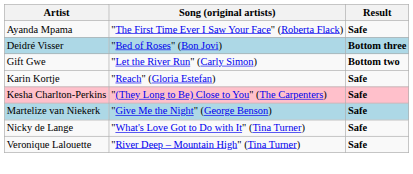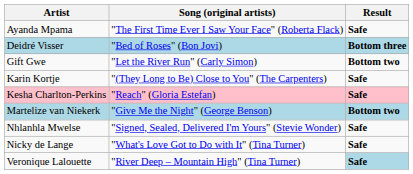Karin Kortje | Song (original artists): "Reach" (Gloria Estefan) -> "(They Long to Be) Close to You" (The Carpenters)
Kesha Charlton-Perkins | Song (original artists): "(They Long to Be) Close to You" (The Carpenters) -> "Reach" (Gloria Estefan)
Martelize van Niekerk | Result: Safe -> Bottom two
+ row: Nhlanhla Mwelse | "Signed, Sealed, Delivered I'm Yours" (Stevie Wonder) | Safe
Veronique Lalouette | Result: no background -> lightblue background
